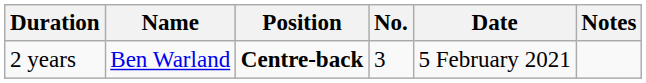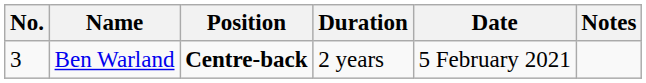columns swapped: No. <-> Duration
